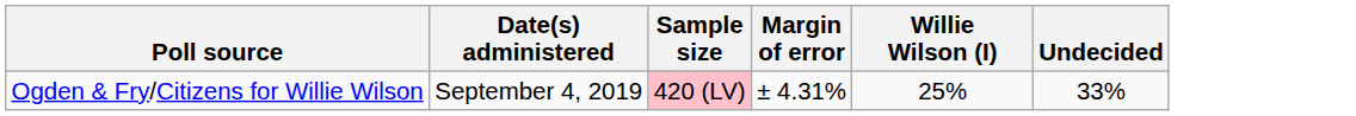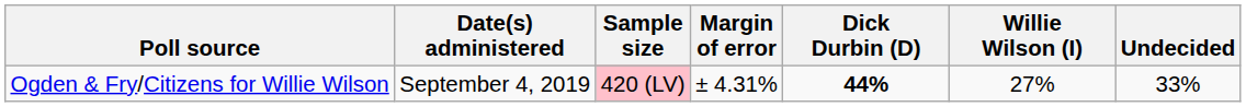+ column: Dick Durbin (D) | 44%
Ogden & Fry/Citizens for Willie Wilson | Willie Wilson (I): 25% -> 27%
